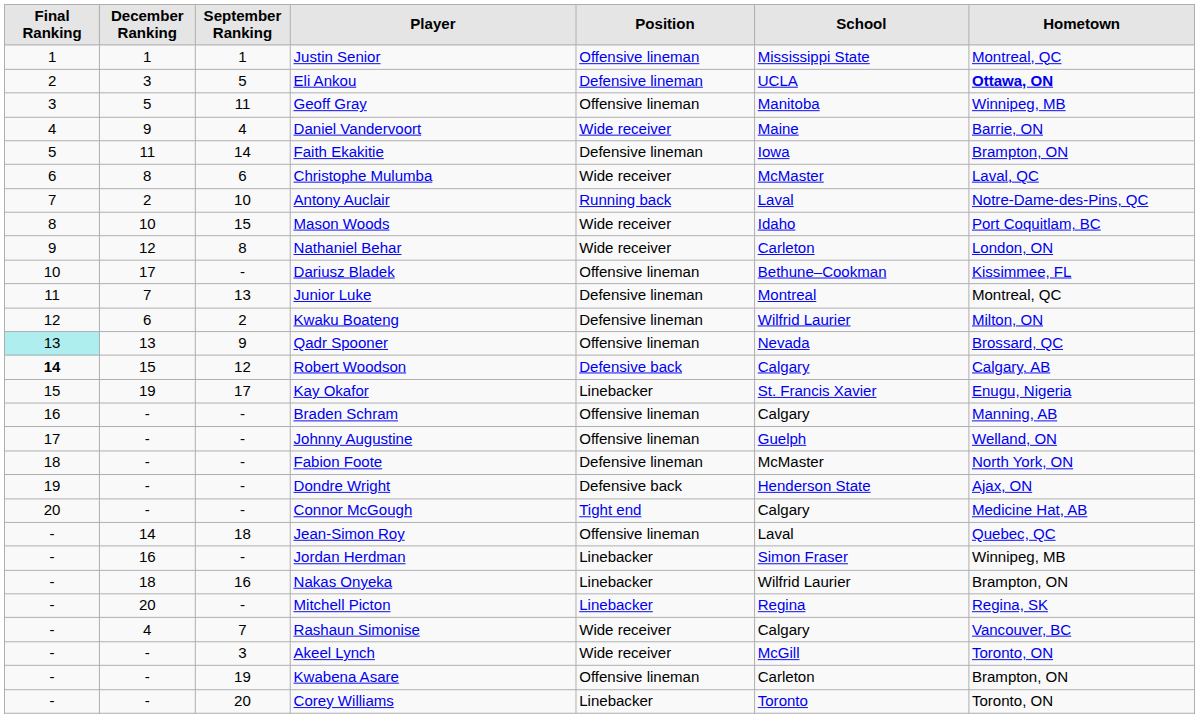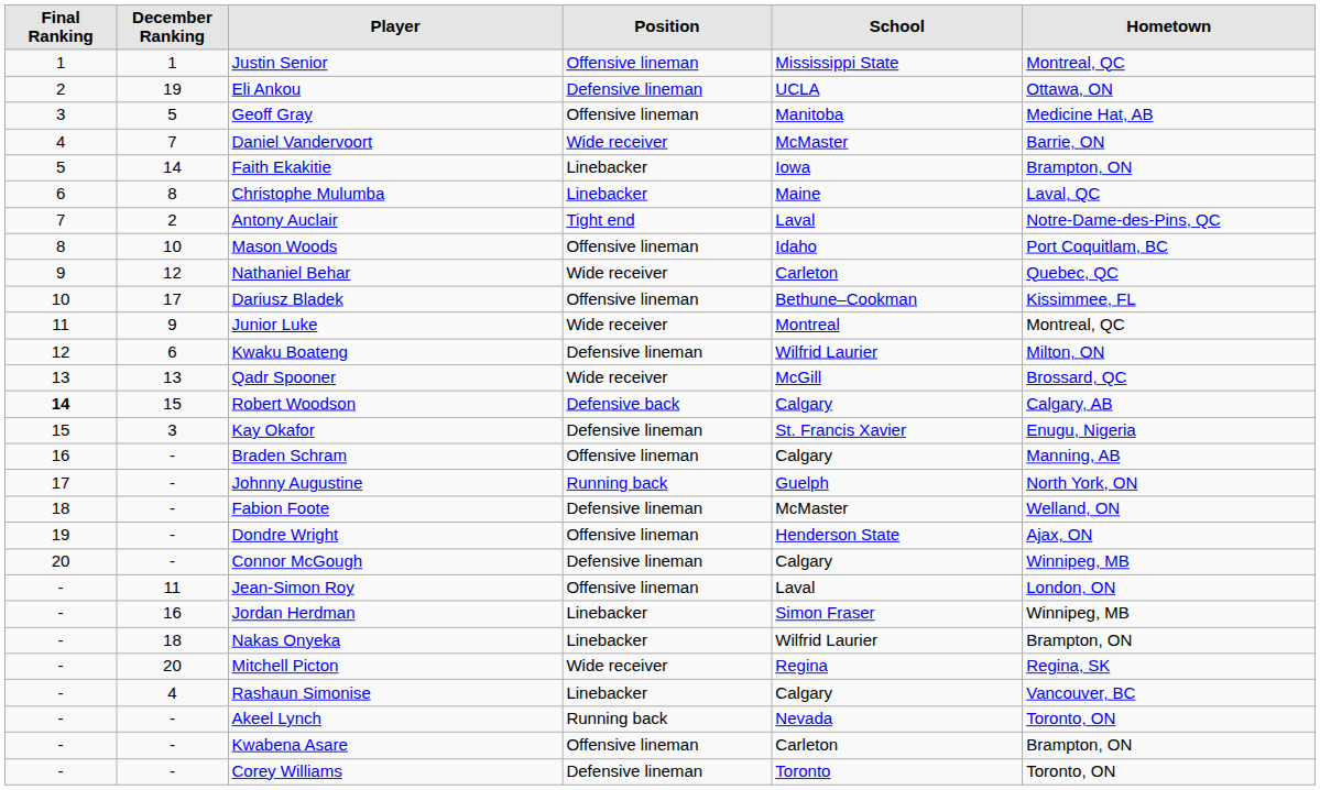- column: September Ranking | 1 | 5 | 11 | 4 | 14 | 6 | 10 | 15 | 8 | - | 13 | 2 | 9 | 12 | 17 | - | - | - | - | - | 18 | - | 16 | - | 7 | 3 | 19 | 20
Eli Ankou | December Ranking: 3 -> 19
Eli Ankou | Hometown: bold -> normal
Geoff Gray | Hometown: Winnipeg, MB -> Medicine Hat, AB
Daniel Vandervoort | December Ranking: 9 -> 7
Daniel Vandervoort | School: Maine -> McMaster
Faith Ekakitie | December Ranking: 11 -> 14
Faith Ekakitie | Position: Defensive lineman -> Linebacker
Christophe Mulumba | Position: Wide receiver -> Linebacker
Christophe Mulumba | School: McMaster -> Maine
Antony Auclair | Position: Running back -> Tight end
Mason Woods | Position: Wide receiver -> Offensive lineman
Nathaniel Behar | Hometown: London, ON -> Quebec, QC
Junior Luke | December Ranking: 7 -> 9
Junior Luke | Position: Defensive lineman -> Wide receiver
Qadr Spooner | Final Ranking: paleturquoise background -> no background
Qadr Spooner | Position: Offensive lineman -> Wide receiver
Qadr Spooner | School: Nevada -> McGill
Kay Okafor | December Ranking: 19 -> 3
Kay Okafor | Position: Linebacker -> Defensive lineman
Johnny Augustine | Position: Offensive lineman -> Running back
Johnny Augustine | Hometown: Welland, ON -> North York, ON
Fabion Foote | Hometown: North York, ON -> Welland, ON
Dondre Wright | Position: Defensive back -> Offensive lineman
Connor McGough | Position: Tight end -> Defensive lineman
Connor McGough | Hometown: Medicine Hat, AB -> Winnipeg, MB
Jean-Simon Roy | December Ranking: 14 -> 11
Jean-Simon Roy | Hometown: Quebec, QC -> London, ON
Mitchell Picton | Position: Linebacker -> Wide receiver
Rashaun Simonise | Position: Wide receiver -> Linebacker
Akeel Lynch | Position: Wide receiver -> Running back
Akeel Lynch | School: McGill -> Nevada
Corey Williams | Position: Linebacker -> Defensive lineman
